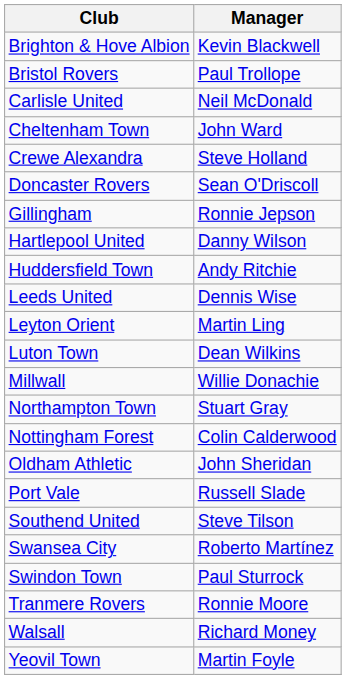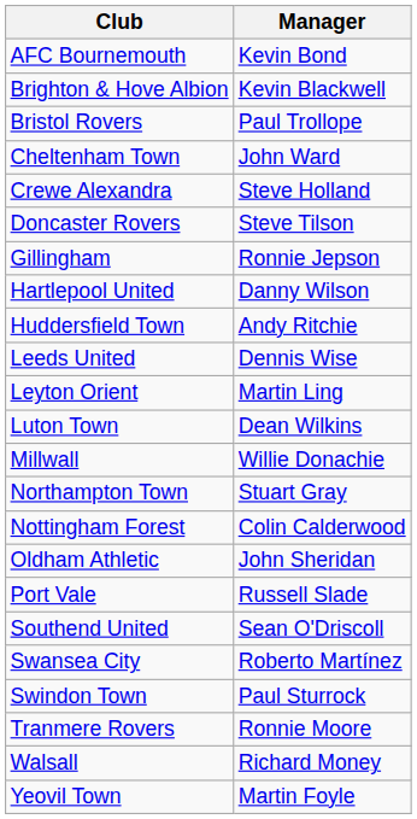+ row: AFC Bournemouth | Kevin Bond
- row: Carlisle United | Neil McDonald
Doncaster Rovers | Manager: Sean O'Driscoll -> Steve Tilson
Southend United | Manager: Steve Tilson -> Sean O'Driscoll
